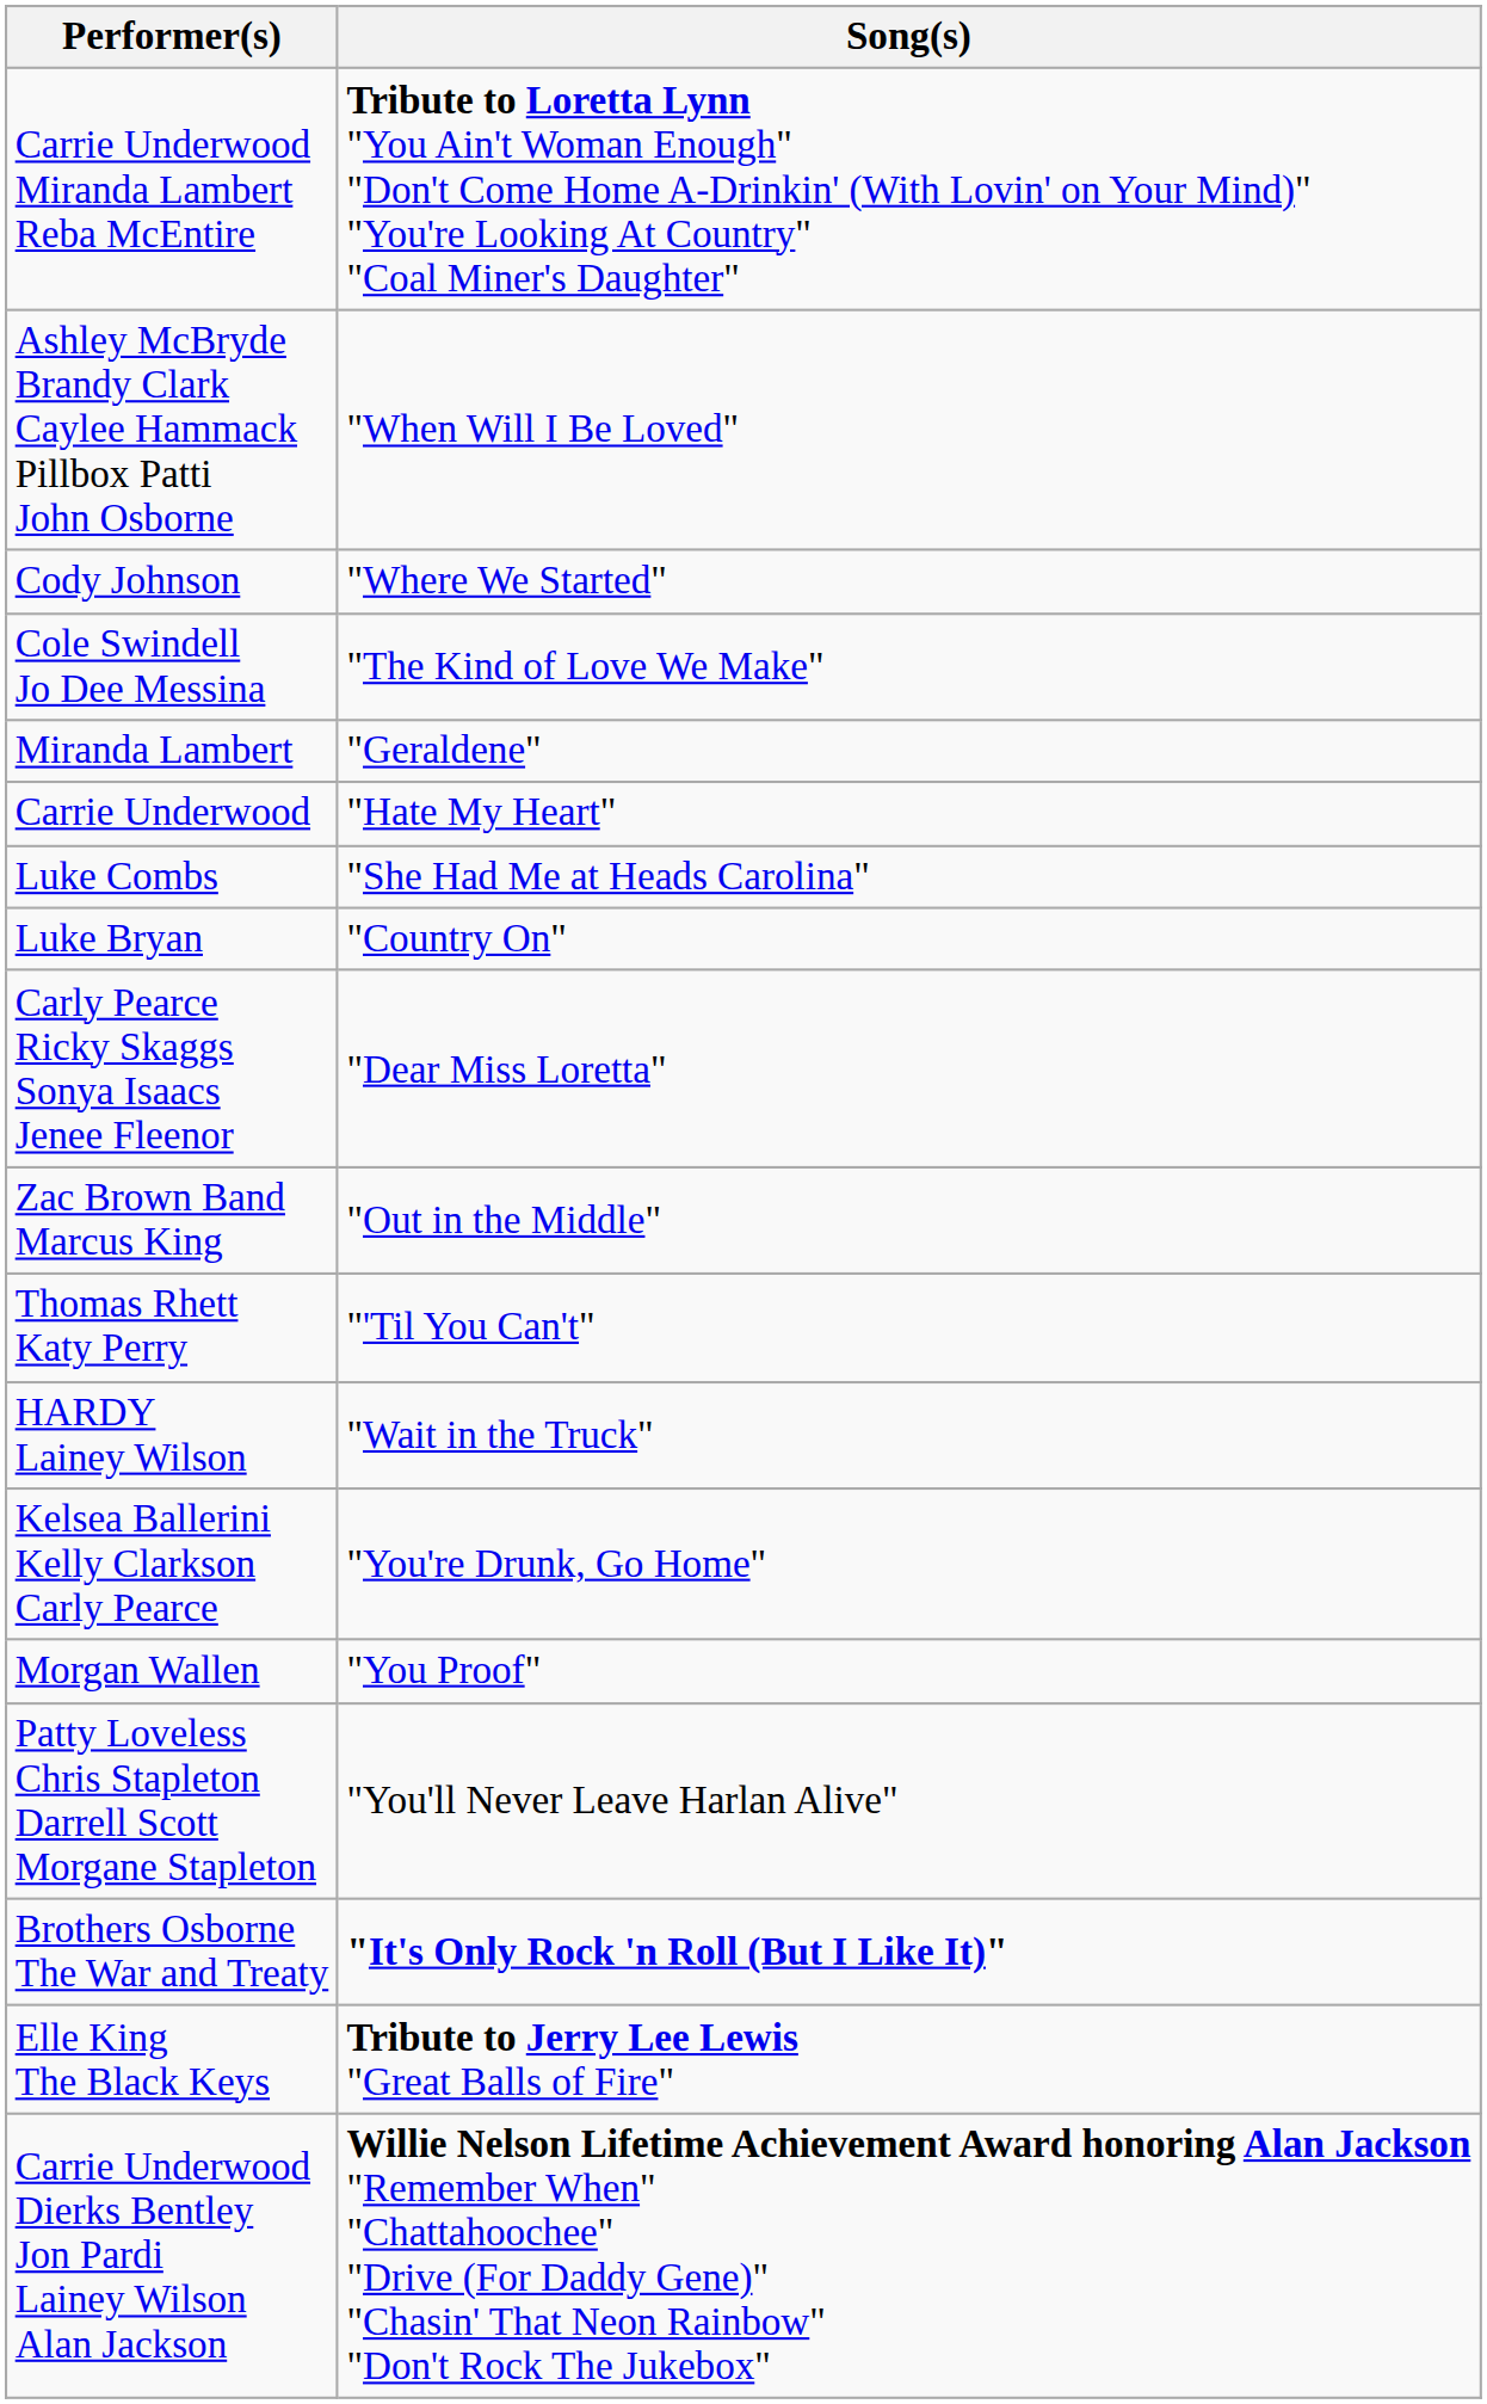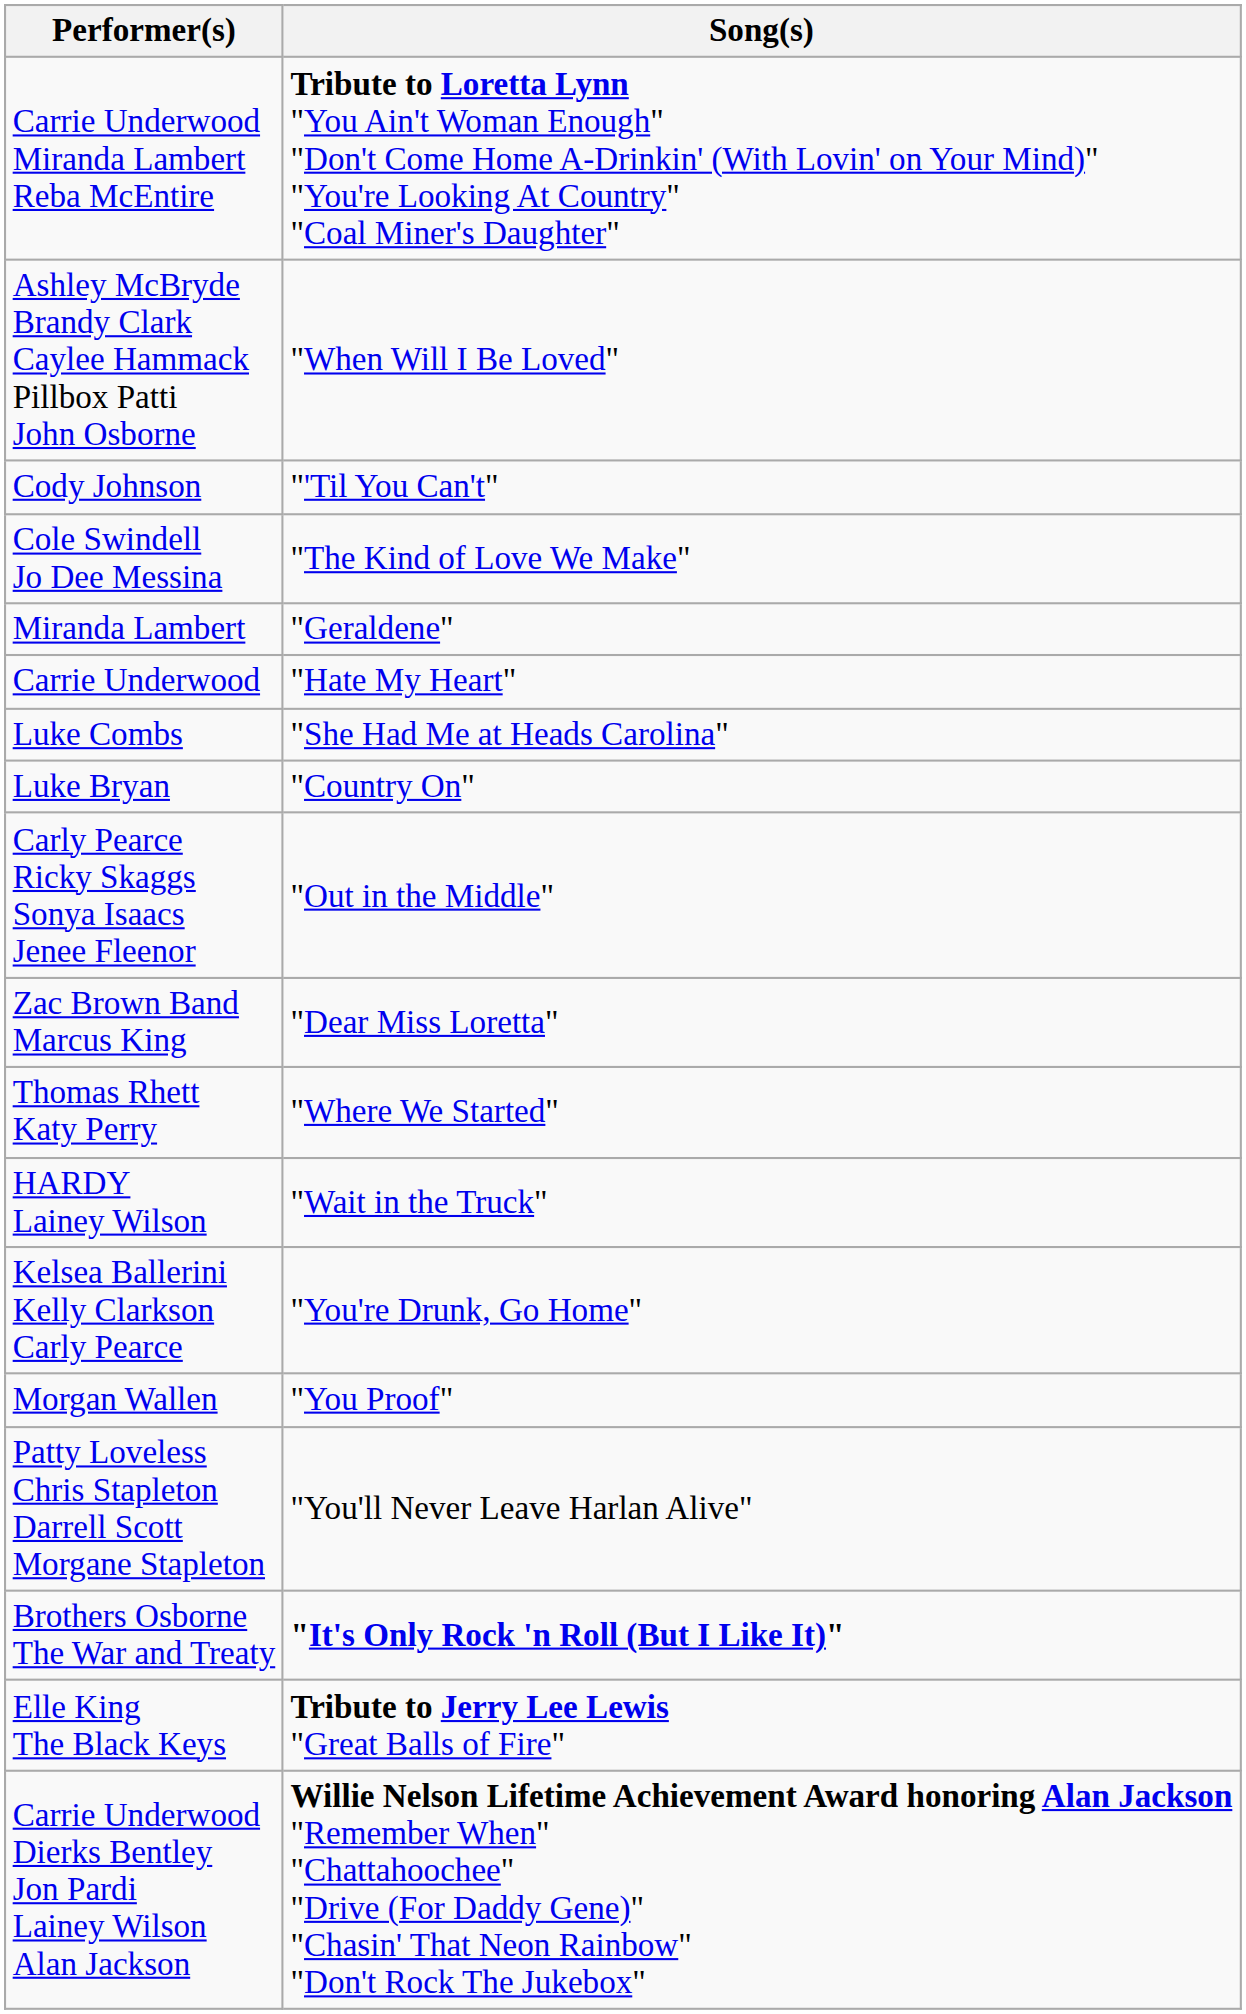Cody Johnson | Song(s): "Where We Started" -> "'Til You Can't"
Carly Pearce Ricky Skaggs Sonya Isaacs Jenee Fleenor | Song(s): "Dear Miss Loretta" -> "Out in the Middle"
Zac Brown Band Marcus King | Song(s): "Out in the Middle" -> "Dear Miss Loretta"
Thomas Rhett Katy Perry | Song(s): "'Til You Can't" -> "Where We Started"
